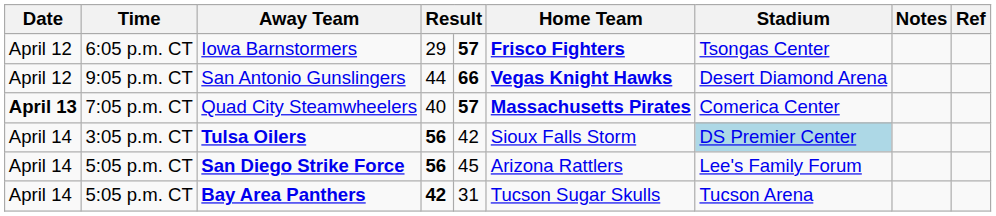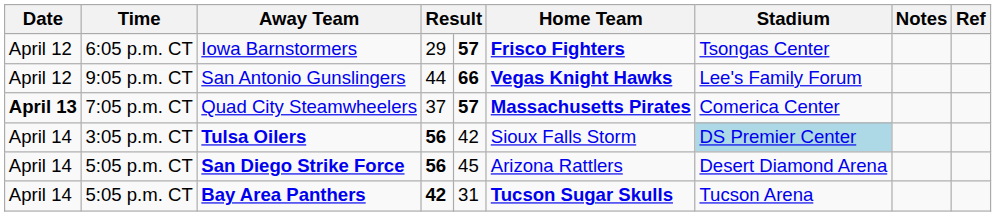San Antonio Gunslingers | Stadium: Desert Diamond Arena -> Lee's Family Forum
Quad City Steamwheelers | column 4: 40 -> 37
San Diego Strike Force | Stadium: Lee's Family Forum -> Desert Diamond Arena
Bay Area Panthers | Home Team: normal -> bold
